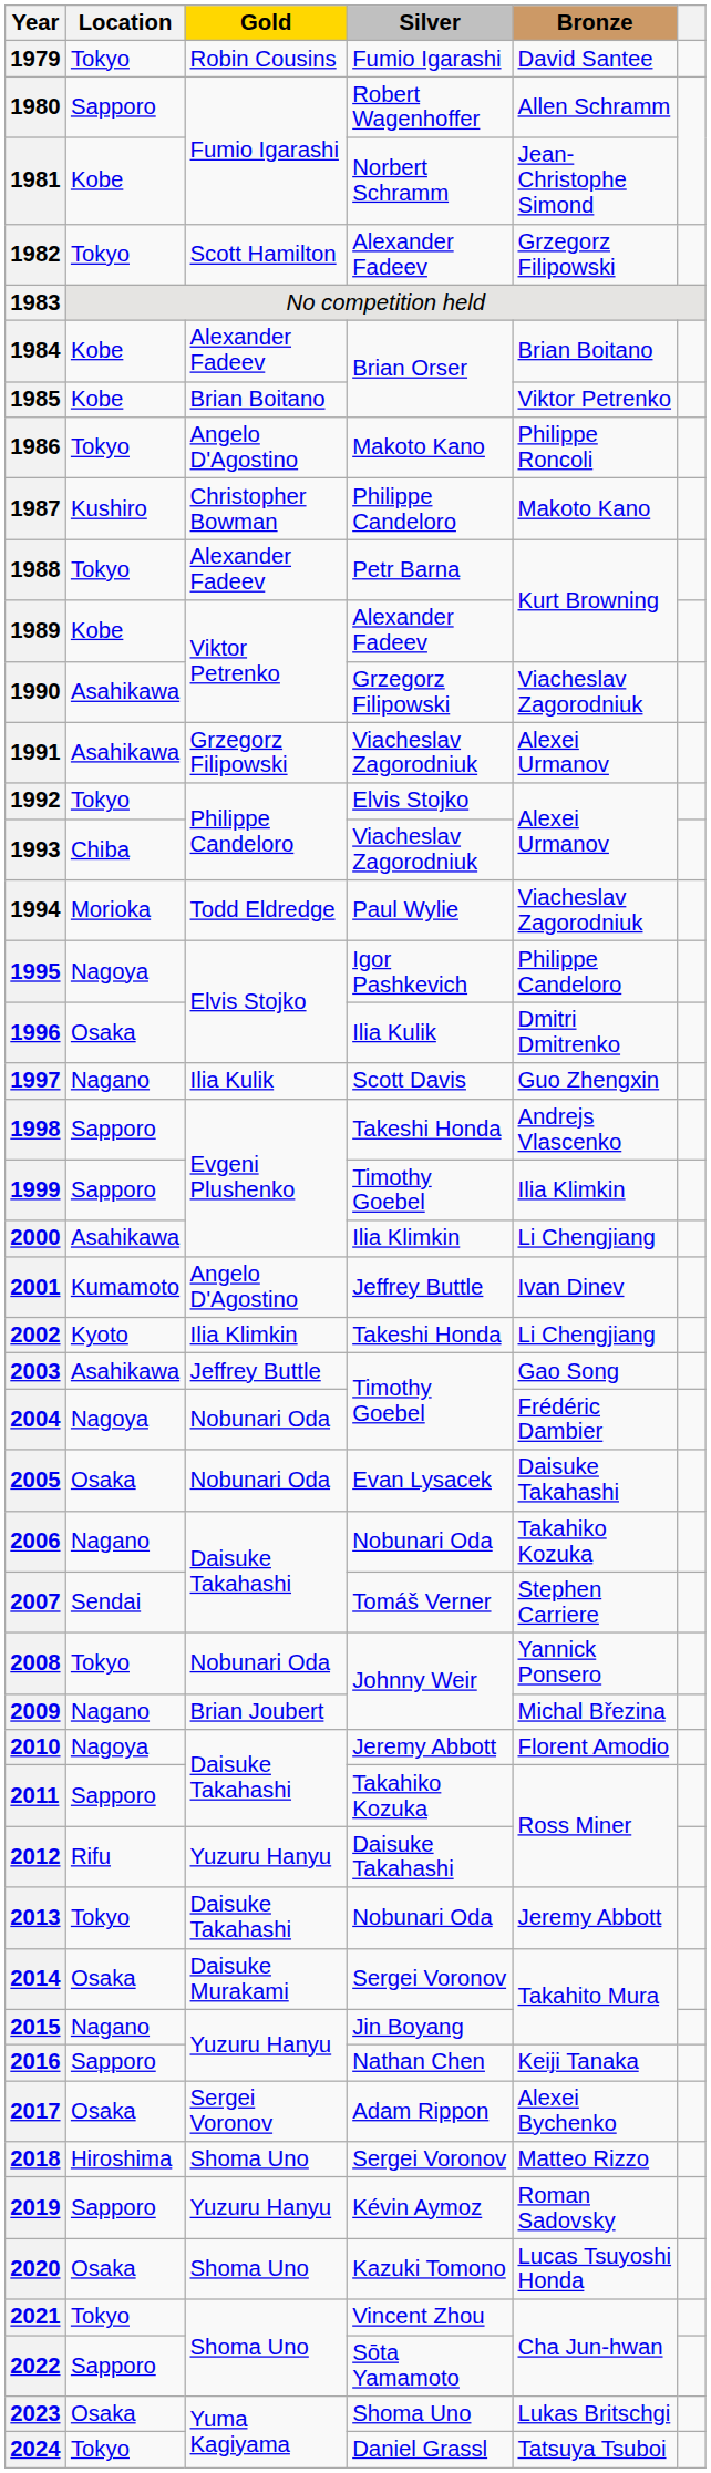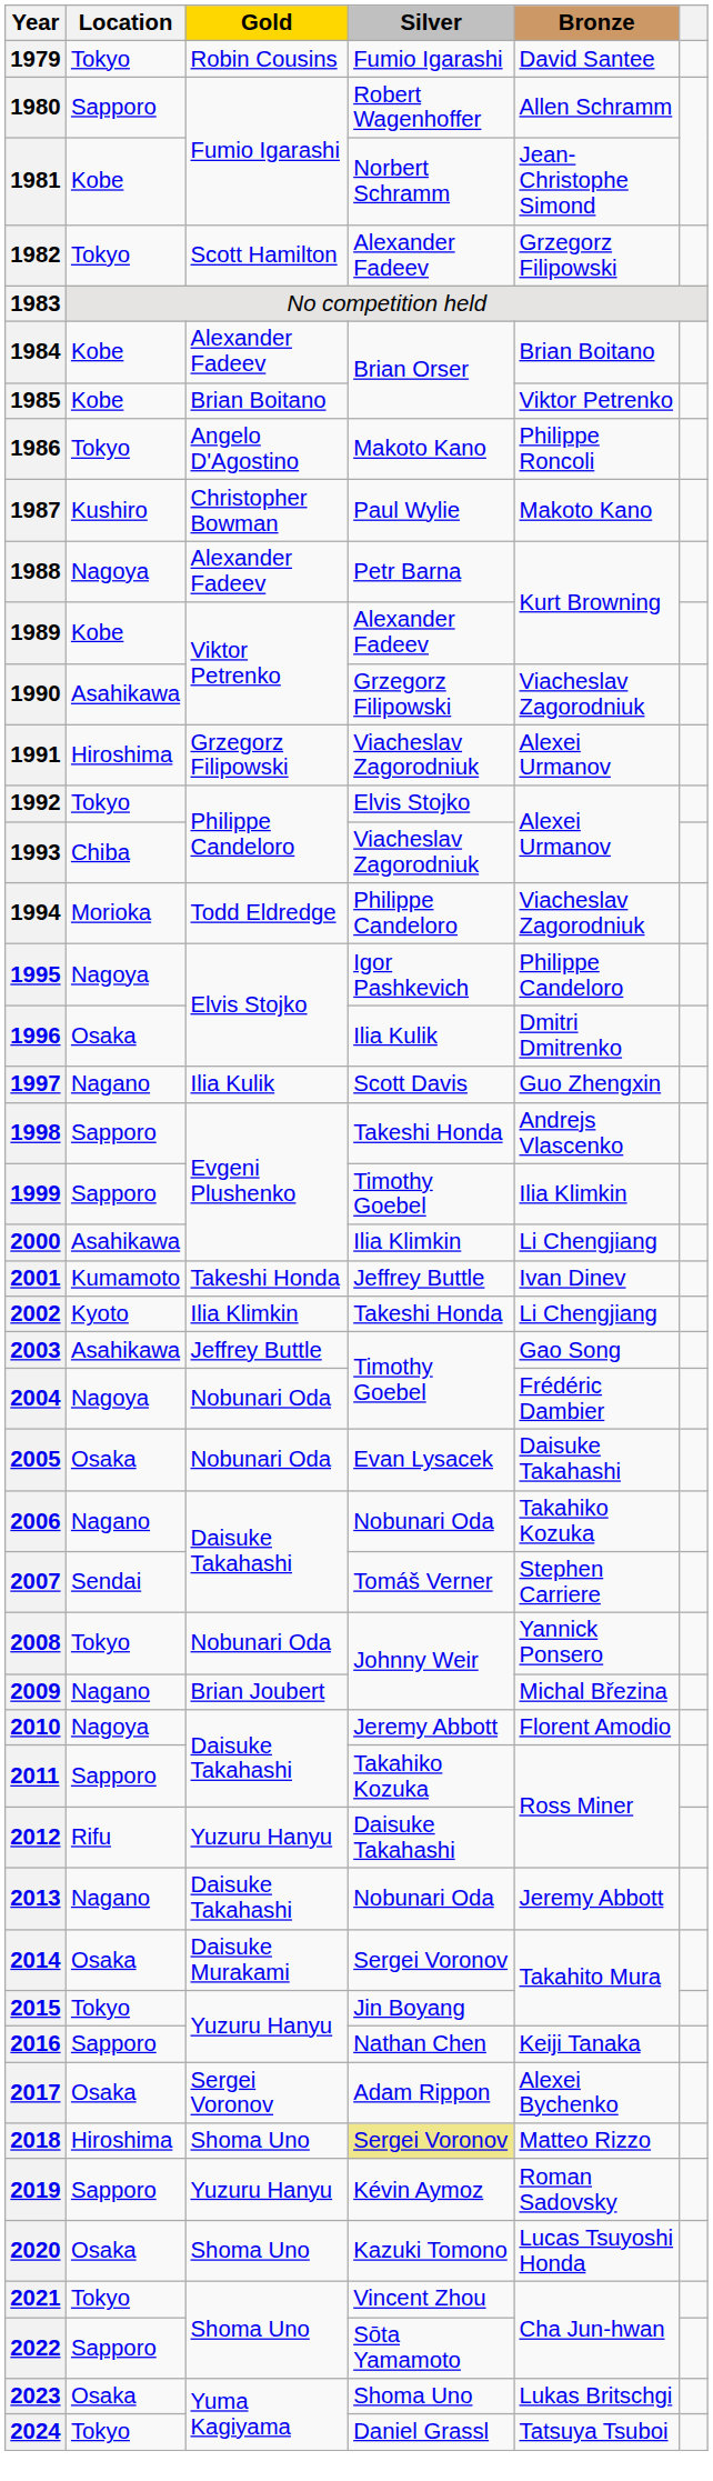1987 | Silver: Philippe Candeloro -> Paul Wylie
1988 | Location: Tokyo -> Nagoya
1991 | Location: Asahikawa -> Hiroshima
1994 | Silver: Paul Wylie -> Philippe Candeloro
2001 | Gold: Angelo D'Agostino -> Takeshi Honda
2013 | Location: Tokyo -> Nagano
2015 | Location: Nagano -> Tokyo
2018 | Silver: no background -> khaki background
